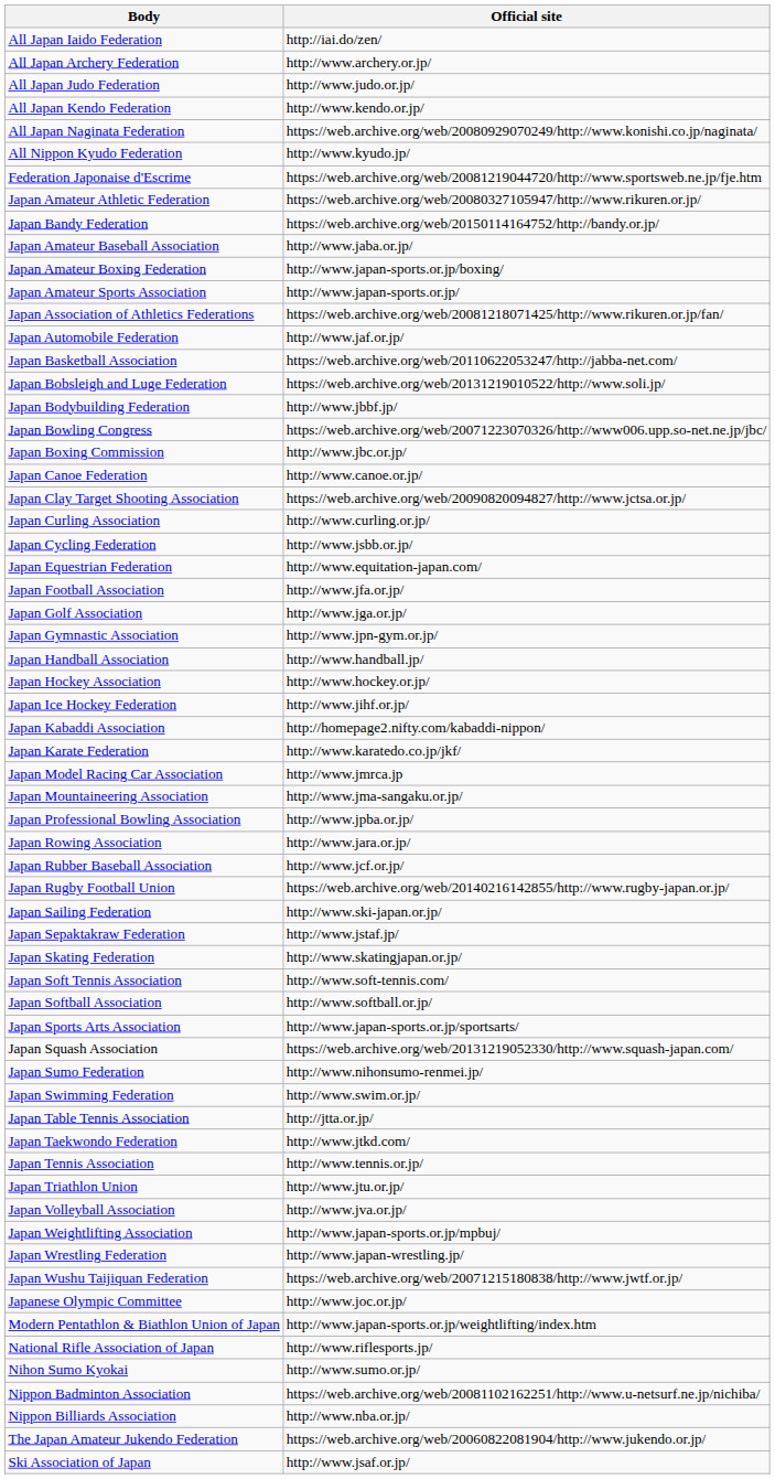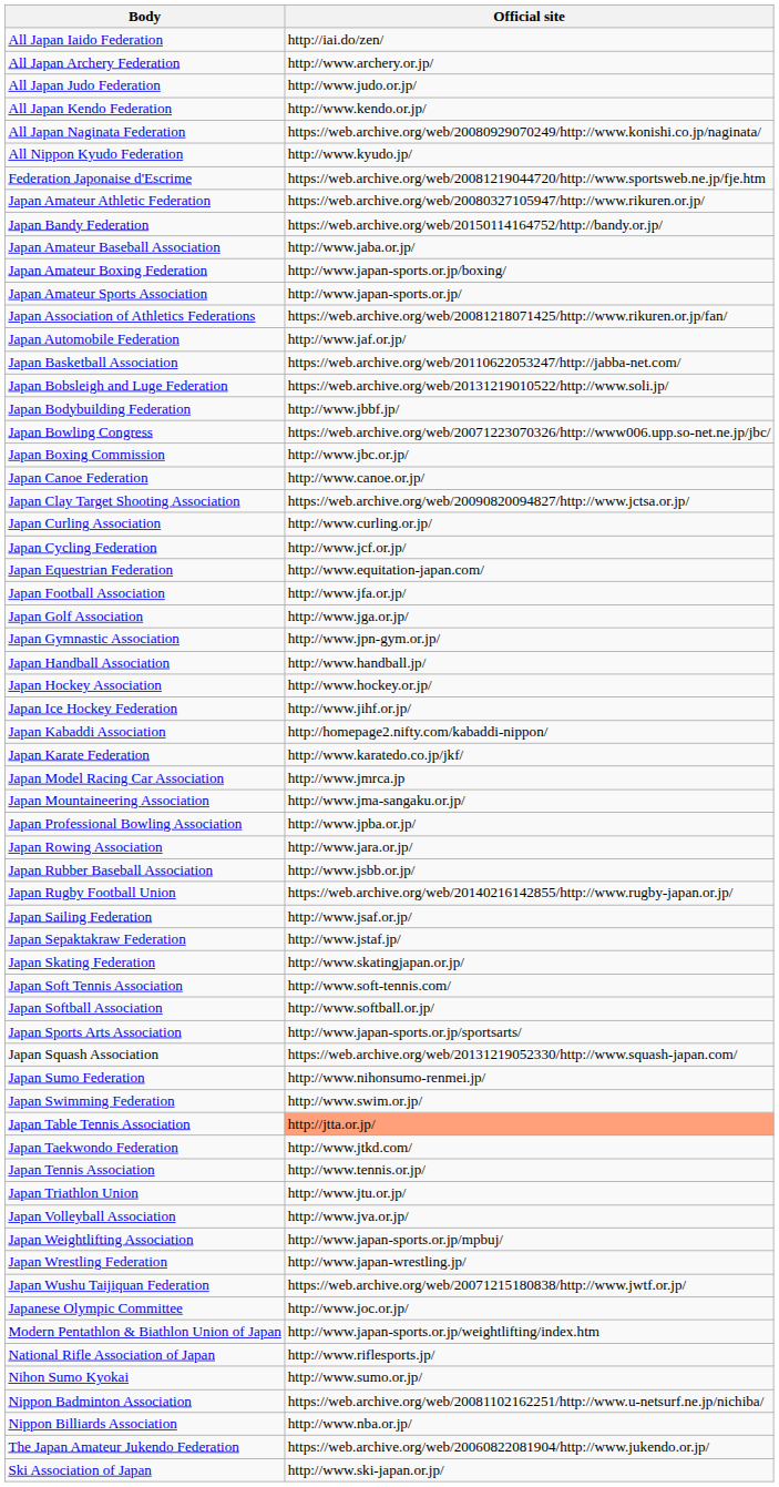Japan Cycling Federation | Official site: http://www.jsbb.or.jp/ -> http://www.jcf.or.jp/
Japan Rubber Baseball Association | Official site: http://www.jcf.or.jp/ -> http://www.jsbb.or.jp/
Japan Sailing Federation | Official site: http://www.ski-japan.or.jp/ -> http://www.jsaf.or.jp/
Japan Table Tennis Association | Official site: no background -> lightsalmon background
Ski Association of Japan | Official site: http://www.jsaf.or.jp/ -> http://www.ski-japan.or.jp/
